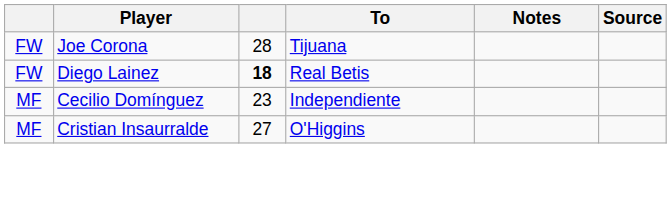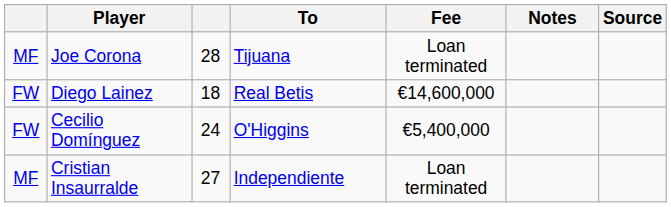+ column: Fee | Loan terminated | €14,600,000 | €5,400,000 | Loan terminated
Joe Corona | column 1: FW -> MF
Diego Lainez | column 3: bold -> normal
Cecilio Domínguez | column 1: MF -> FW
Cecilio Domínguez | column 3: 23 -> 24
Cecilio Domínguez | To: Independiente -> O'Higgins
Cristian Insaurralde | To: O'Higgins -> Independiente
